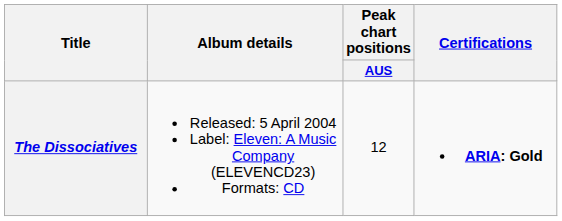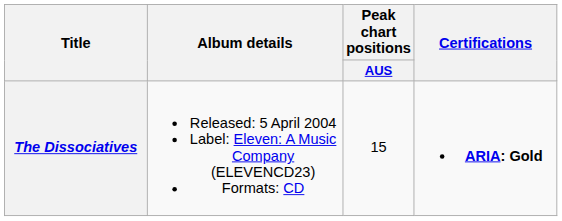The Dissociatives | Peak chart positions / AUS: 12 -> 15
